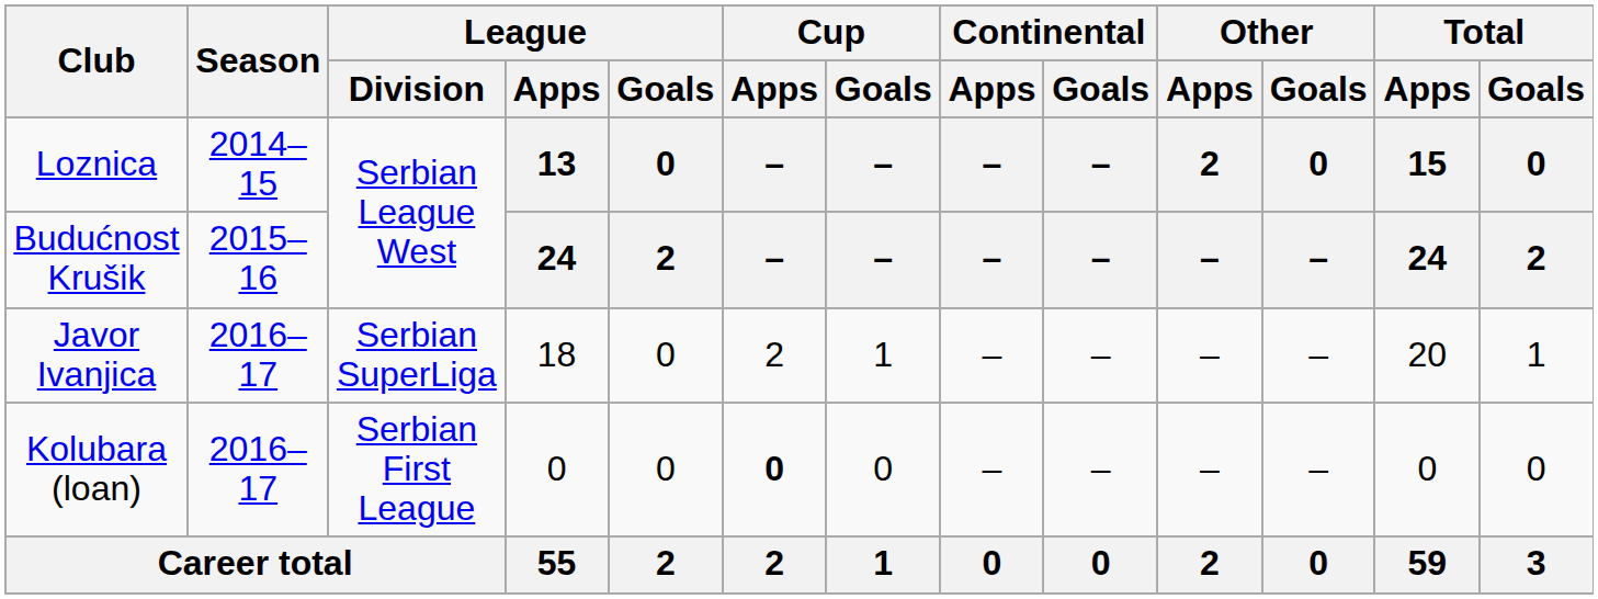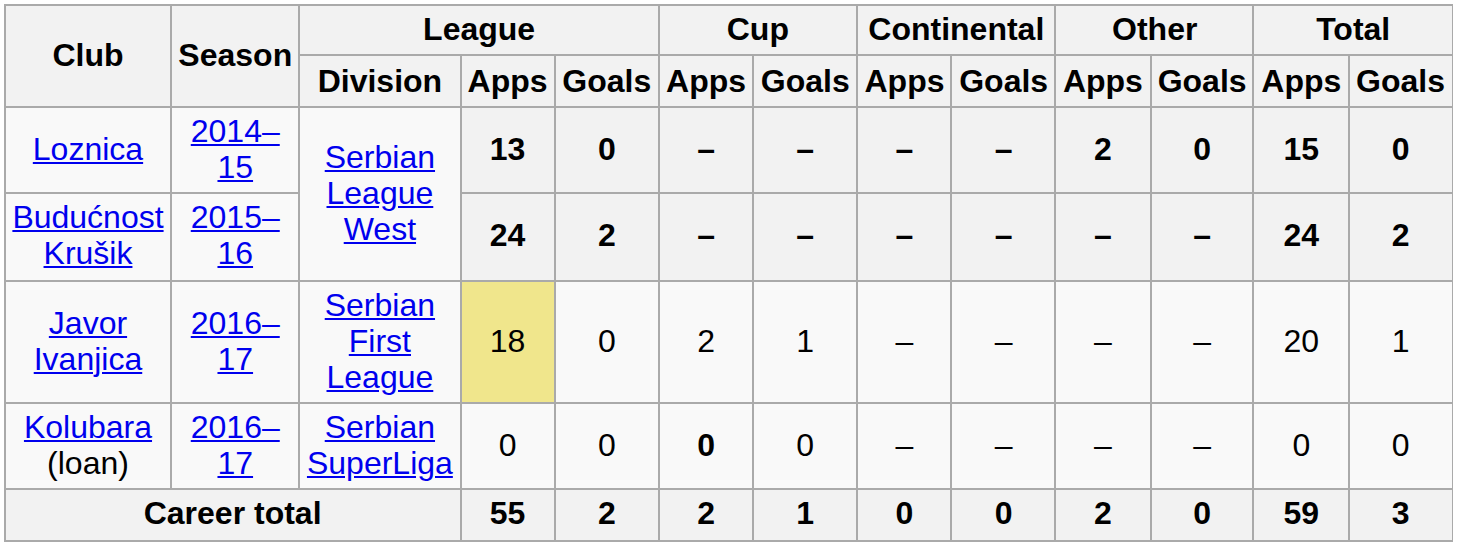Javor Ivanjica | League / Division: Serbian SuperLiga -> Serbian First League
Javor Ivanjica | League / Apps: no background -> khaki background
Kolubara (loan) | League / Division: Serbian First League -> Serbian SuperLiga
